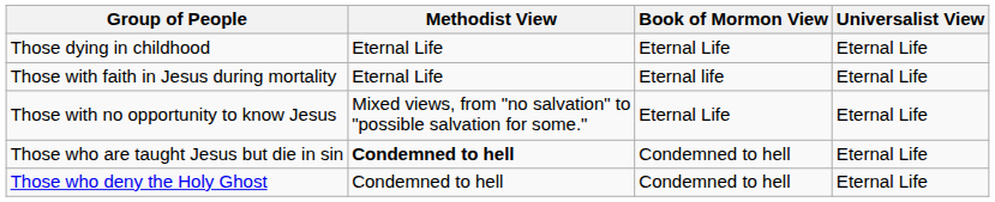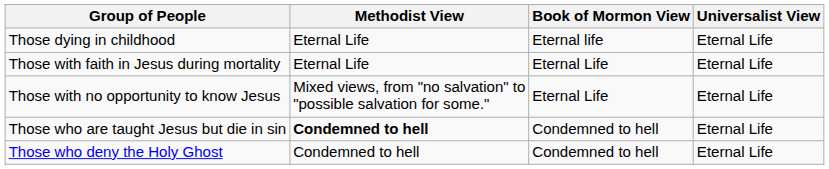Those dying in childhood | Book of Mormon View: Eternal Life -> Eternal life
Those with faith in Jesus during mortality | Book of Mormon View: Eternal life -> Eternal Life
